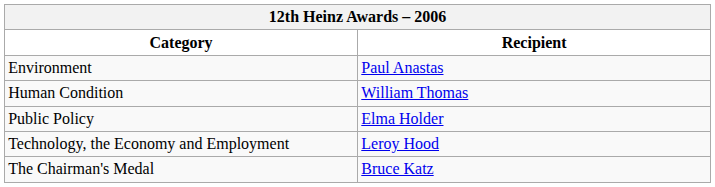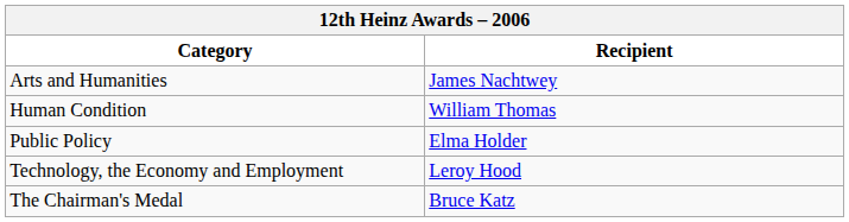+ row: Arts and Humanities | James Nachtwey
- row: Environment | Paul Anastas
